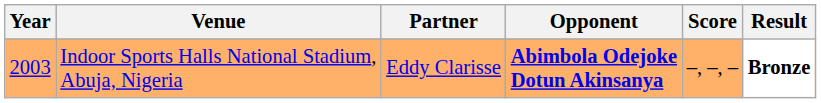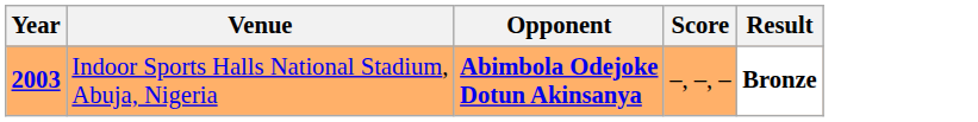- column: Partner | Eddy Clarisse
Indoor Sports Halls National Stadium, Abuja, Nigeria | Year: normal -> bold
